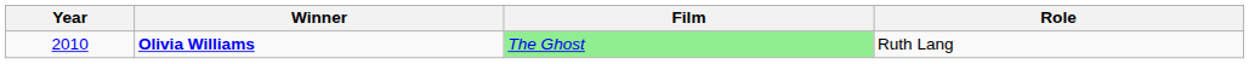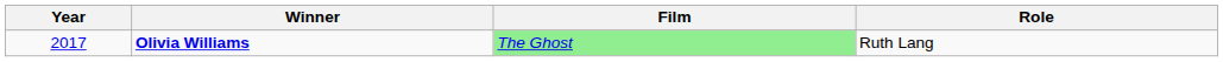Olivia Williams | Year: 2010 -> 2017
